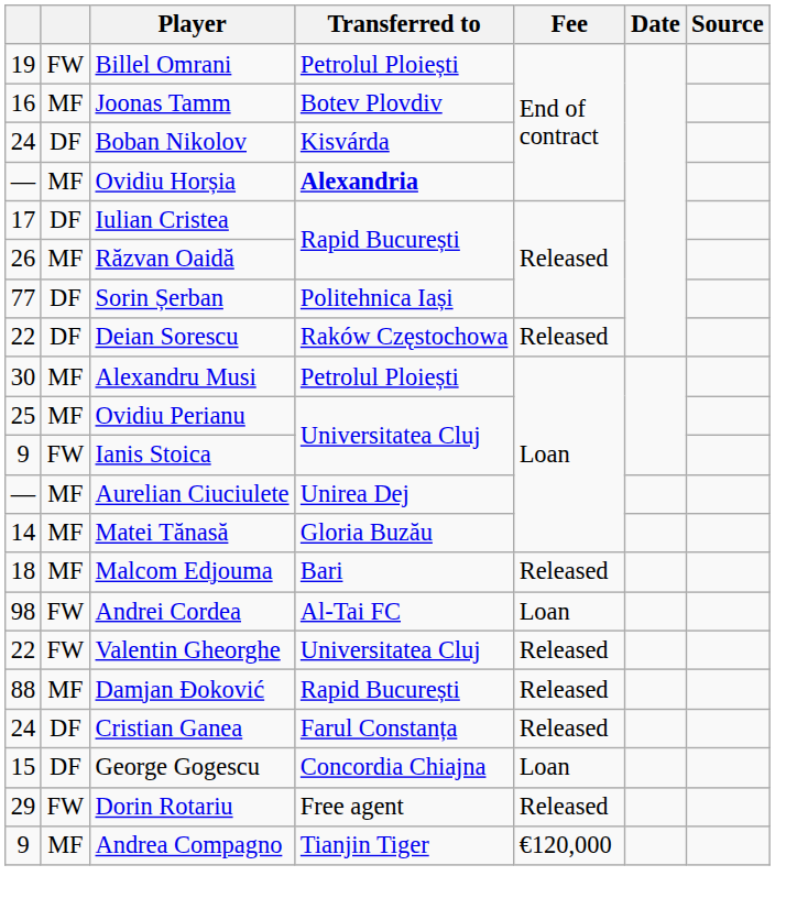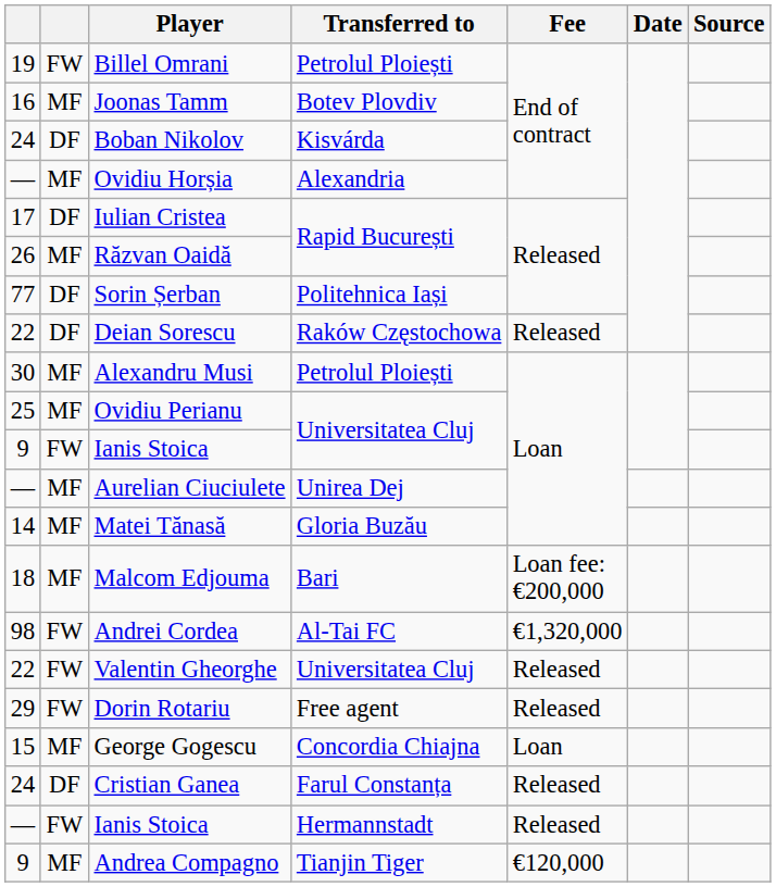Ovidiu Horșia | Transferred to: bold -> normal
Malcom Edjouma | Fee: Released -> Loan fee: €200,000
Andrei Cordea | Fee: Loan -> €1,320,000
- row: 88 | MF | Damjan Đoković | Rapid București | Released
rows swapped: Cristian Ganea <-> Dorin Rotariu
George Gogescu | column 2: DF -> MF
+ row: — | FW | Ianis Stoica | Hermannstadt | Released
